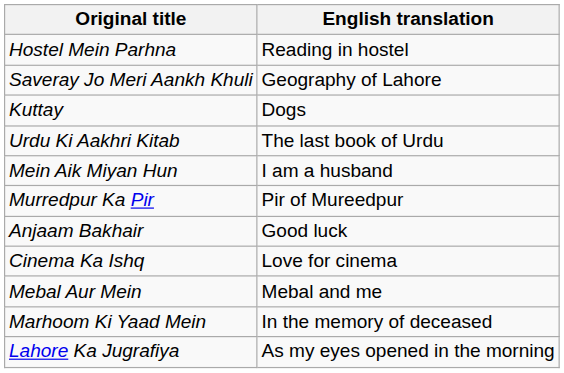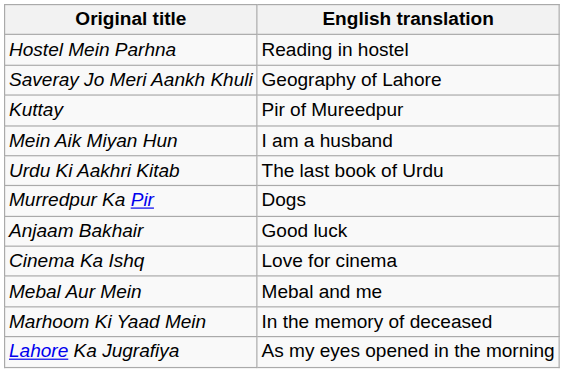Kuttay | English translation: Dogs -> Pir of Mureedpur
rows swapped: Urdu Ki Aakhri Kitab <-> Mein Aik Miyan Hun
Murredpur Ka Pir | English translation: Pir of Mureedpur -> Dogs
